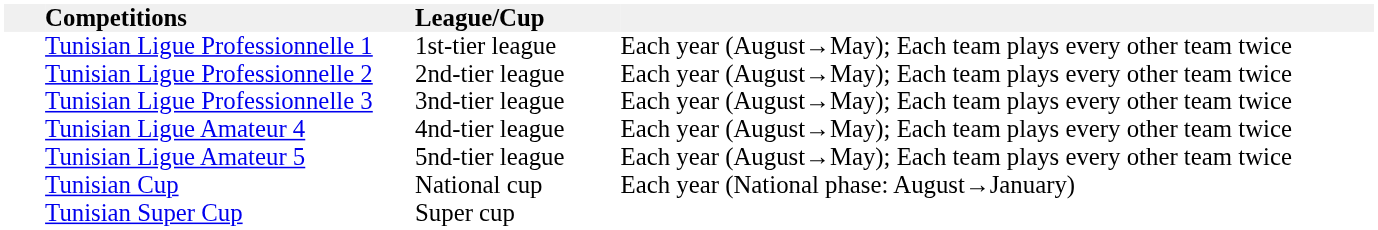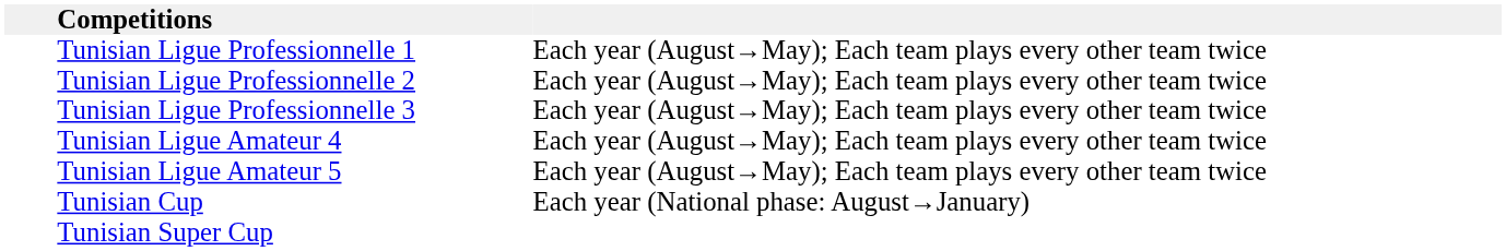- column: League/Cup | 1st-tier league | 2nd-tier league | 3nd-tier league | 4nd-tier league | 5nd-tier league | National cup | Super cup
